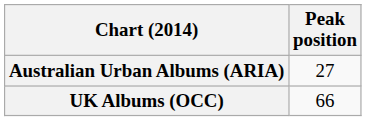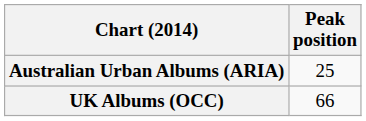Australian Urban Albums (ARIA) | Peak position: 27 -> 25
